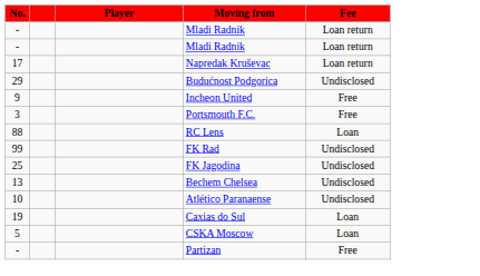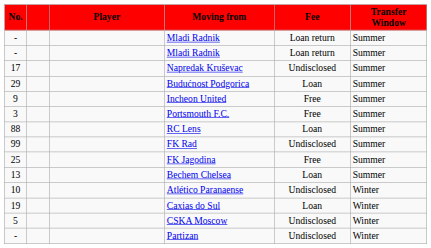+ column: Transfer Window | Summer | Summer | Summer | Summer | Summer | Summer | Summer | Summer | Summer | Summer | Winter | Winter | Winter | Winter
Napredak Kruševac | Fee: Loan return -> Undisclosed
Budućnost Podgorica | Fee: Undisclosed -> Loan
FK Jagodina | Fee: Undisclosed -> Free
Bechem Chelsea | Fee: Undisclosed -> Loan
CSKA Moscow | Fee: Loan -> Undisclosed
Partizan | Fee: Free -> Undisclosed
